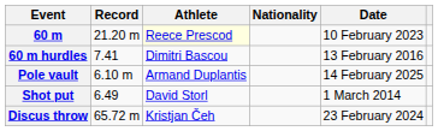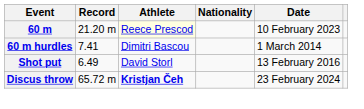60 m hurdles | Date: 13 February 2016 -> 1 March 2014
- row: Pole vault | 6.10 m | Armand Duplantis | 14 February 2025
Shot put | Date: 1 March 2014 -> 13 February 2016
Discus throw | Athlete: normal -> bold
